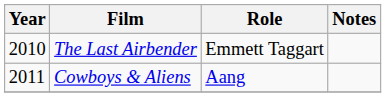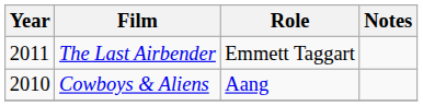The Last Airbender | Year: 2010 -> 2011
Cowboys & Aliens | Year: 2011 -> 2010
